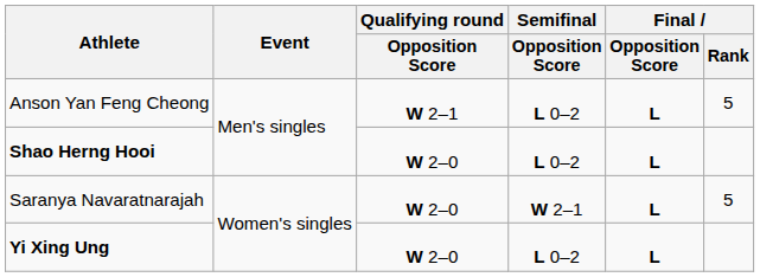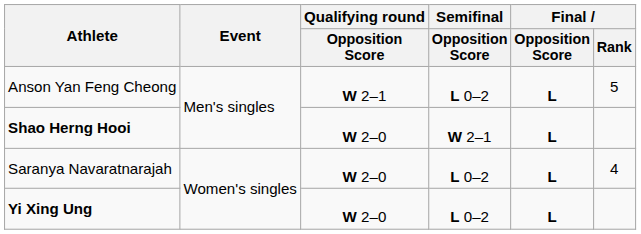Shao Herng Hooi | Semifinal / Opposition Score: L 0–2 -> W 2–1
Saranya Navaratnarajah | Semifinal / Opposition Score: W 2–1 -> L 0–2
Saranya Navaratnarajah | Final / Rank: 5 -> 4
